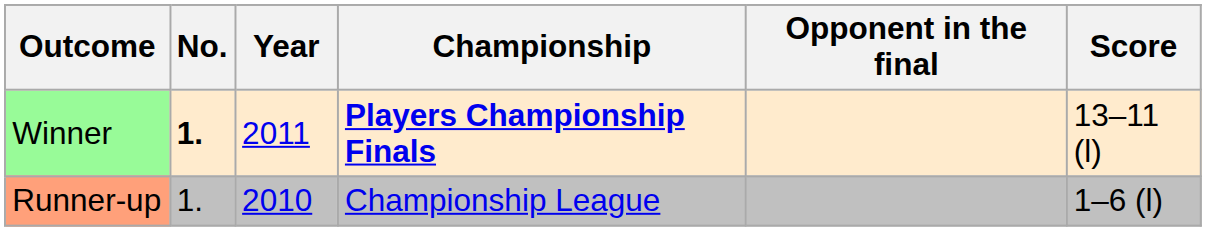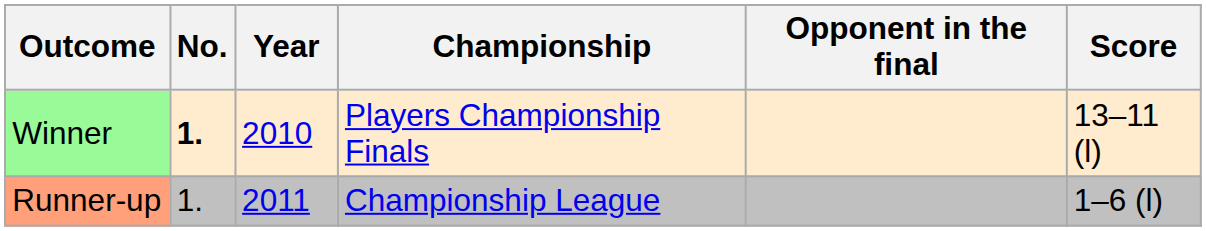Winner | Year: 2011 -> 2010
Winner | Championship: bold -> normal
Runner-up | Year: 2010 -> 2011
